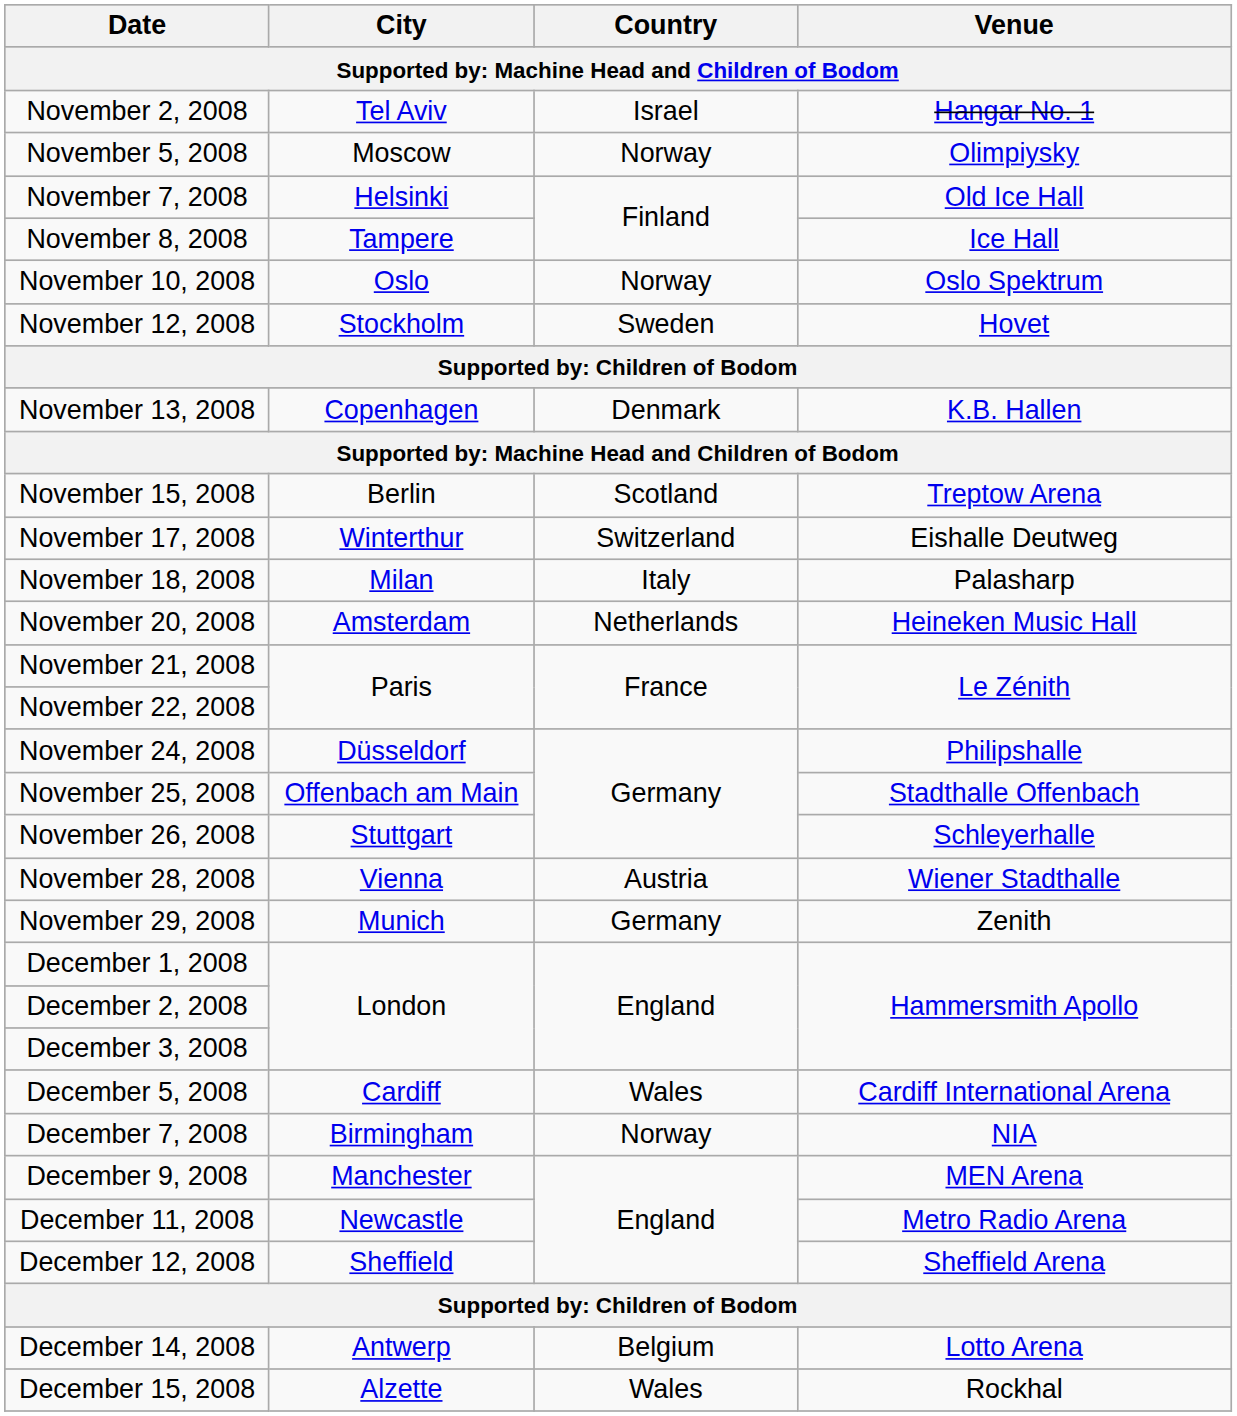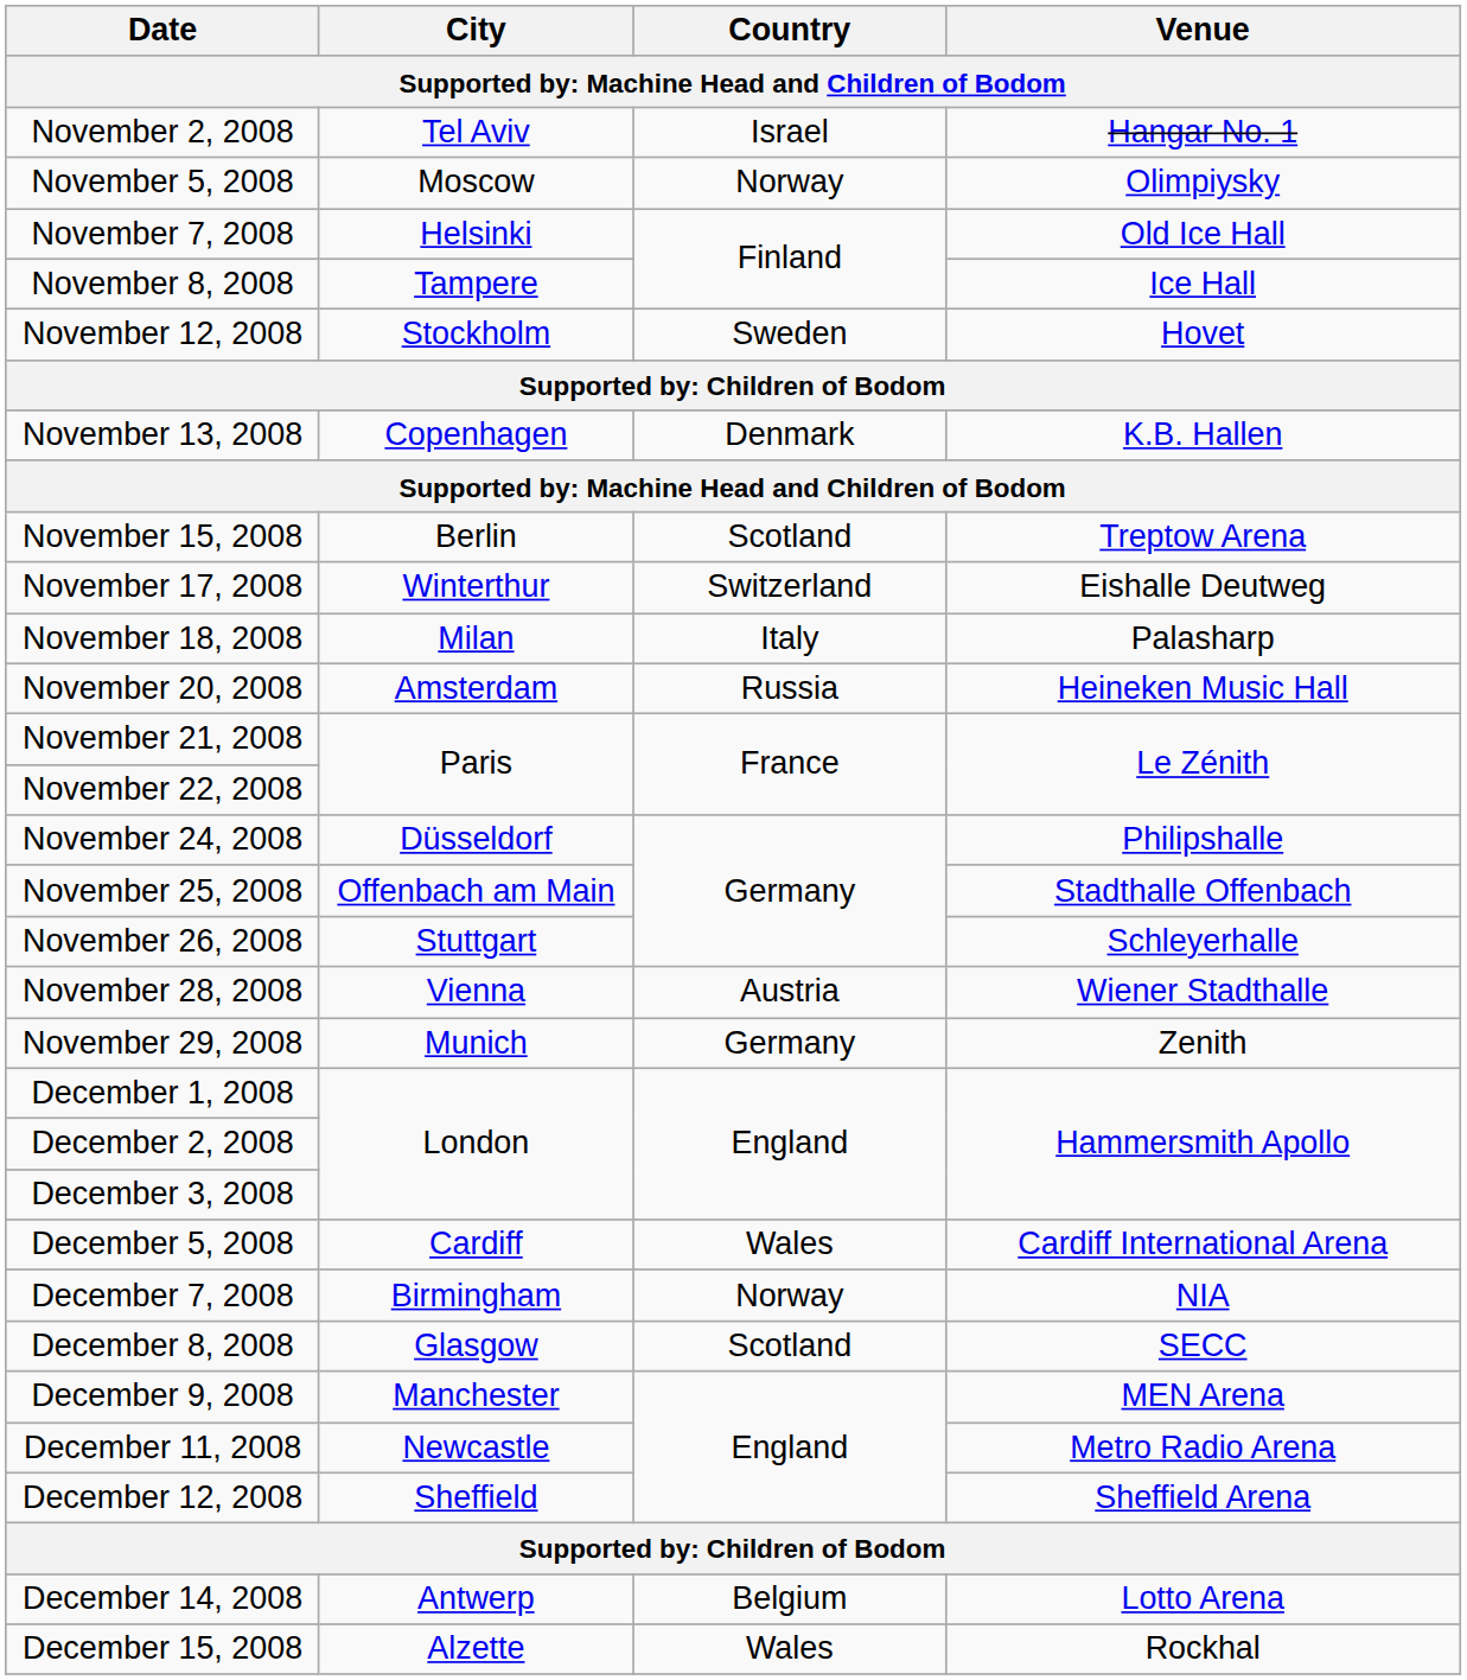- row: November 10, 2008 | Oslo | Norway | Oslo Spektrum
November 20, 2008 | Country: Netherlands -> Russia
+ row: December 8, 2008 | Glasgow | Scotland | SECC
